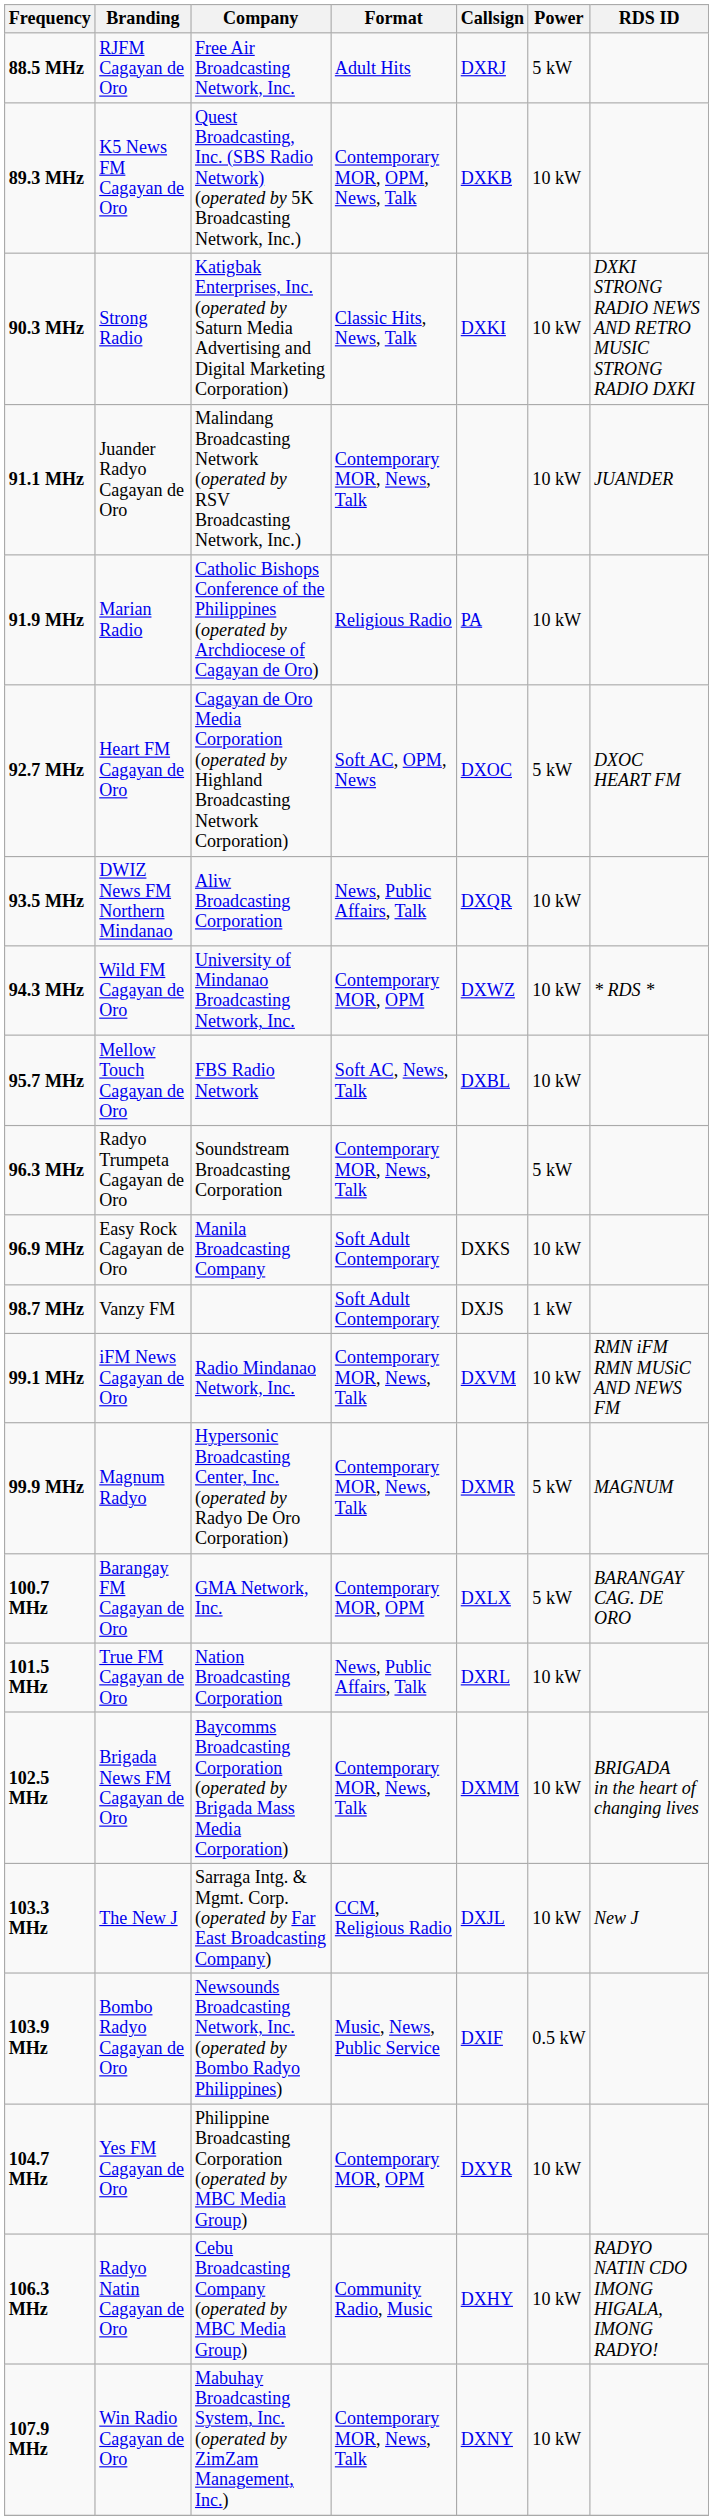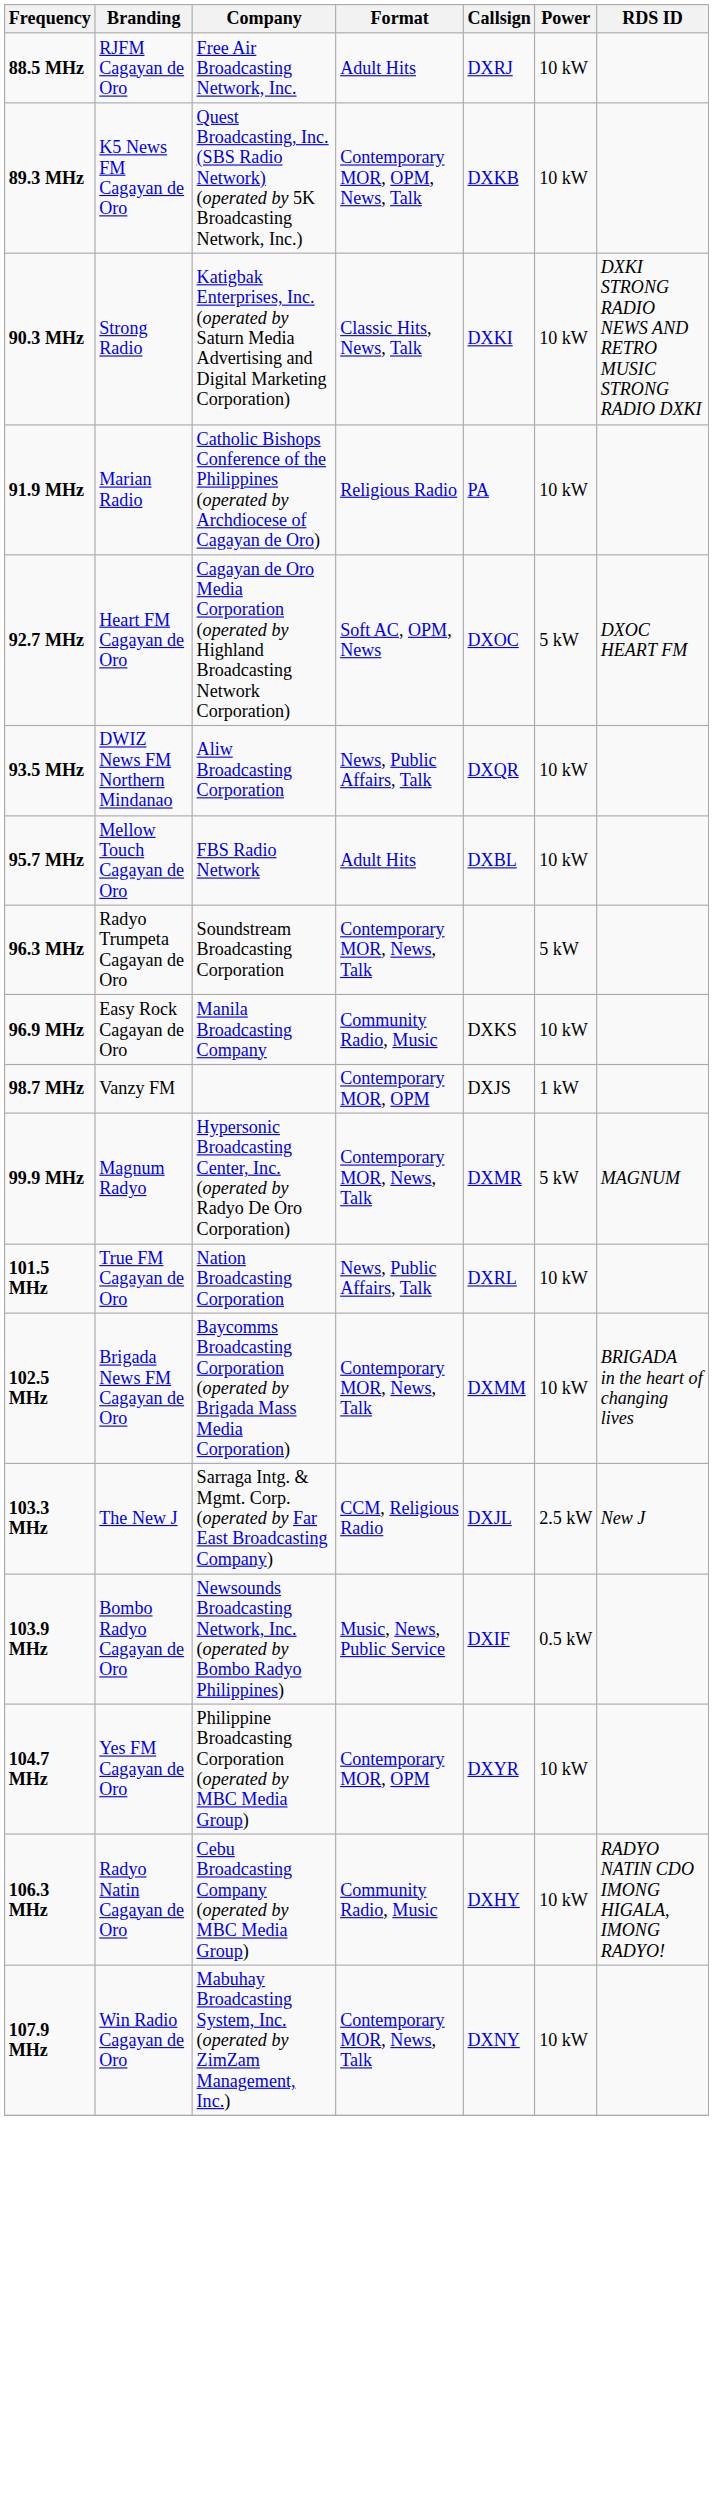88.5 MHz | Power: 5 kW -> 10 kW
- row: 91.1 MHz | Juander Radyo Cagayan de Oro | Malindang Broadcasting Network (operated by RSV Broadcasting Network, Inc.) | Contemporary MOR, News, Talk | 10 kW | JUANDER
- row: 94.3 MHz | Wild FM Cagayan de Oro | University of Mindanao Broadcasting Network, Inc. | Contemporary MOR, OPM | DXWZ | 10 kW | * RDS *
95.7 MHz | Format: Soft AC, News, Talk -> Adult Hits
96.9 MHz | Format: Soft Adult Contemporary -> Community Radio, Music
98.7 MHz | Format: Soft Adult Contemporary -> Contemporary MOR, OPM
- row: 99.1 MHz | iFM News Cagayan de Oro | Radio Mindanao Network, Inc. | Contemporary MOR, News, Talk | DXVM | 10 kW | RMN iFM RMN MUSiC AND NEWS FM
- row: 100.7 MHz | Barangay FM Cagayan de Oro | GMA Network, Inc. | Contemporary MOR, OPM | DXLX | 5 kW | BARANGAY CAG. DE ORO
103.3 MHz | Power: 10 kW -> 2.5 kW
